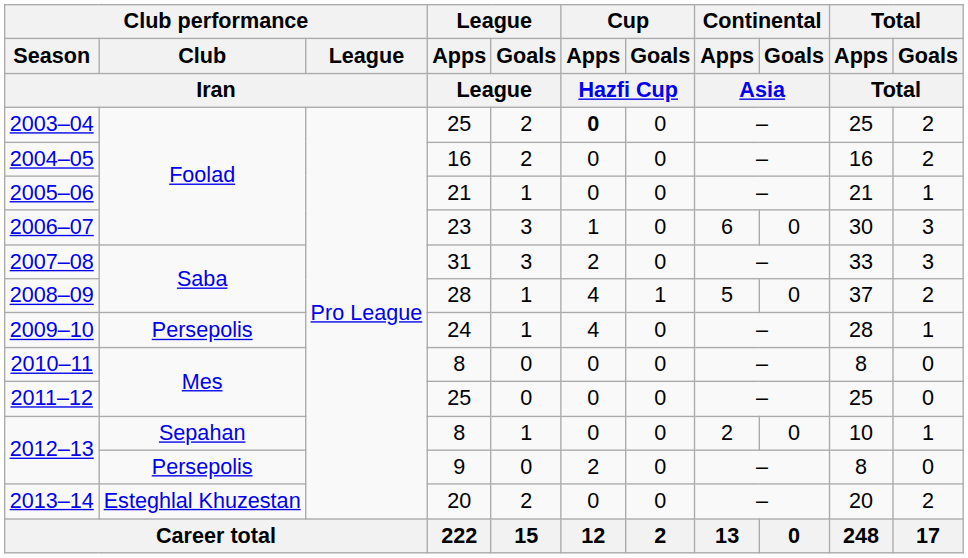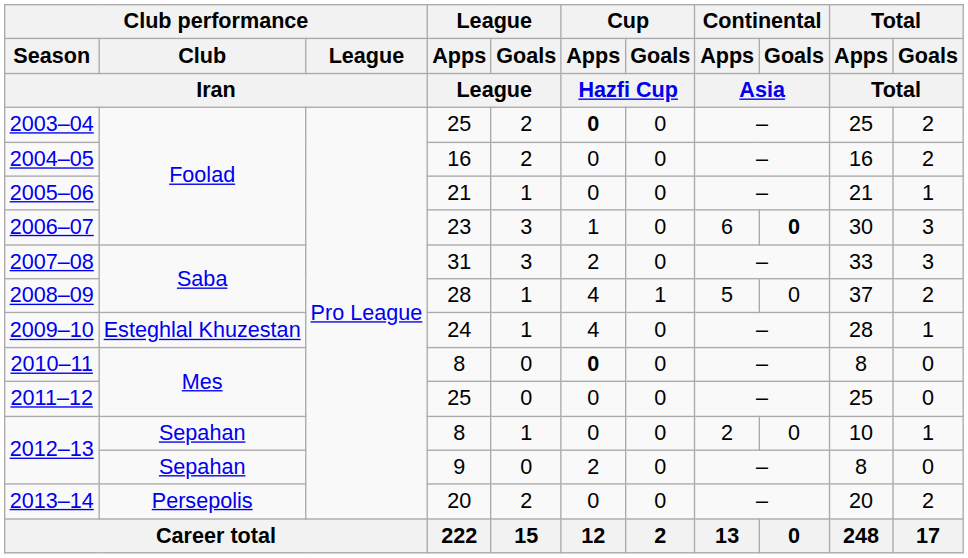2006–07 | Continental / Goals / Asia: normal -> bold
2009–10 | Club performance / Club / Iran: Persepolis -> Esteghlal Khuzestan
2010–11 | Cup / Apps / Hazfi Cup: normal -> bold
2012–13 / 9 | Club performance / Club / Iran: Persepolis -> Sepahan
2013–14 | Club performance / Club / Iran: Esteghlal Khuzestan -> Persepolis
